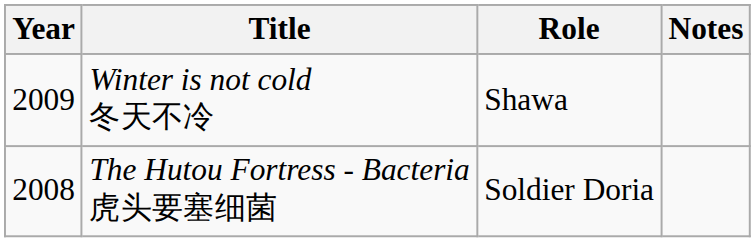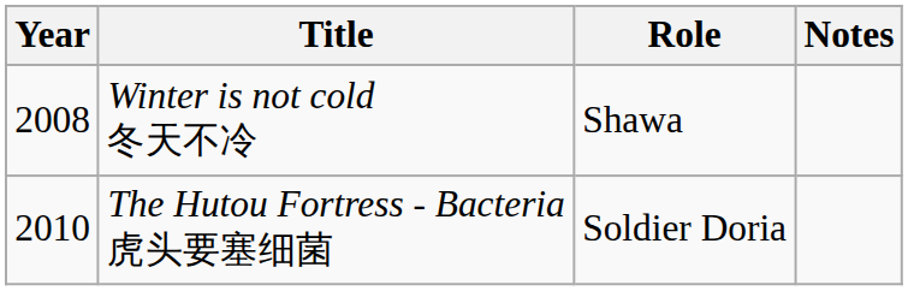Winter is not cold 冬天不冷 | Year: 2009 -> 2008
The Hutou Fortress - Bacteria 虎头要塞细菌 | Year: 2008 -> 2010
